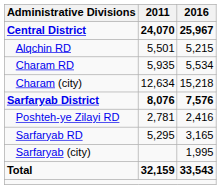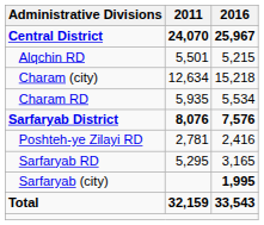rows swapped: Charam RD <-> Charam (city)
Sarfaryab (city) | 2016: normal -> bold
